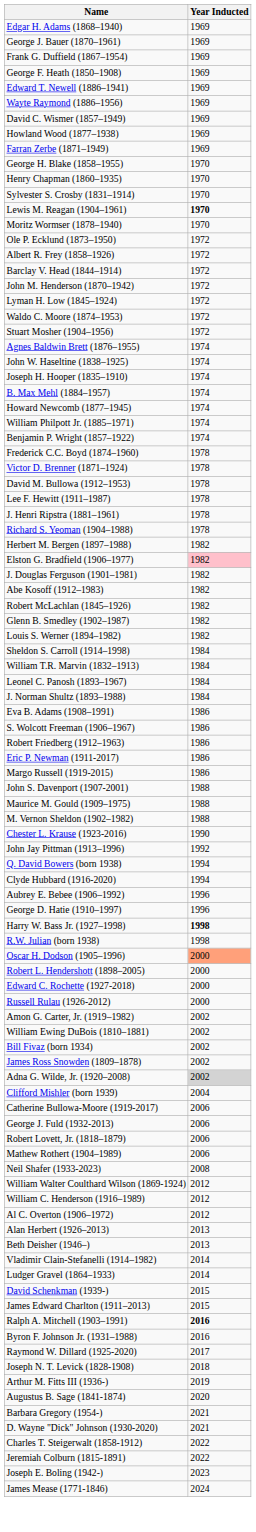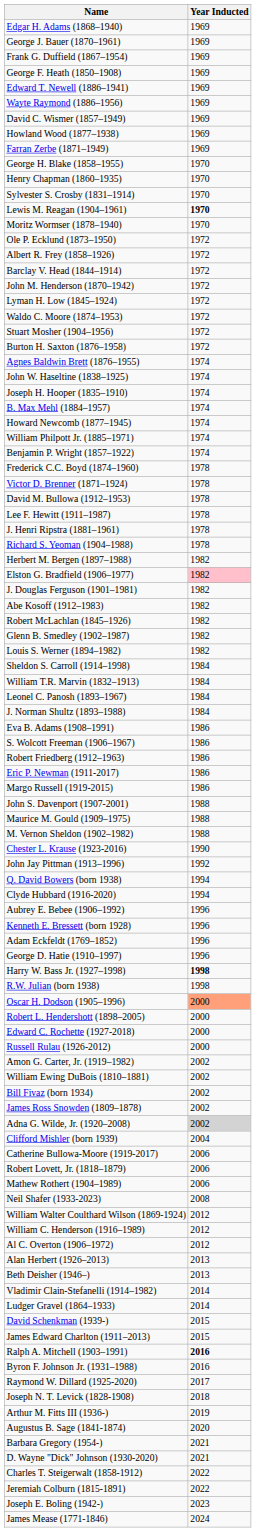+ row: Burton H. Saxton (1876–1958) | 1972
+ row: Kenneth E. Bressett (born 1928) | 1996
+ row: Adam Eckfeldt (1769–1852) | 1996
- row: George J. Fuld (1932-2013) | 2006
